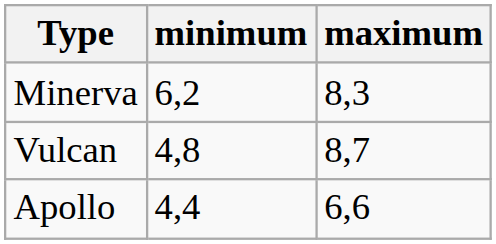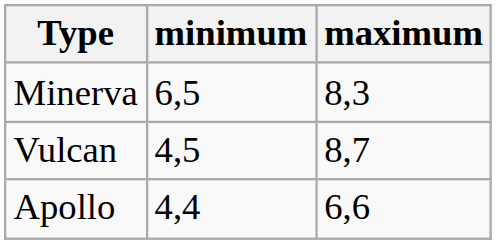Minerva | minimum: 6,2 -> 6,5
Vulcan | minimum: 4,8 -> 4,5
